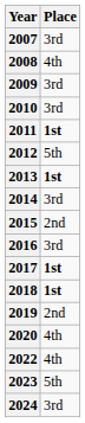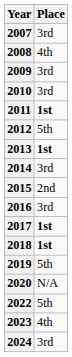2019 | Place: 2nd -> 5th
2020 | Place: 4th -> N/A
2022 | Place: 4th -> 5th
2023 | Place: 5th -> 4th
